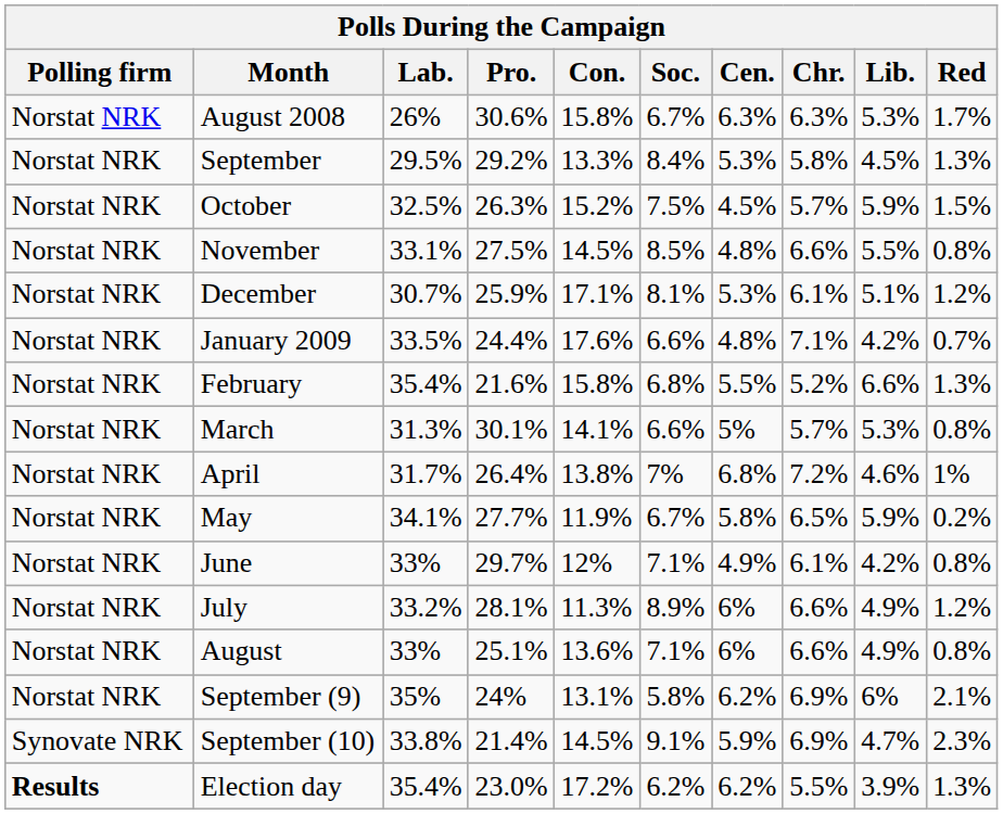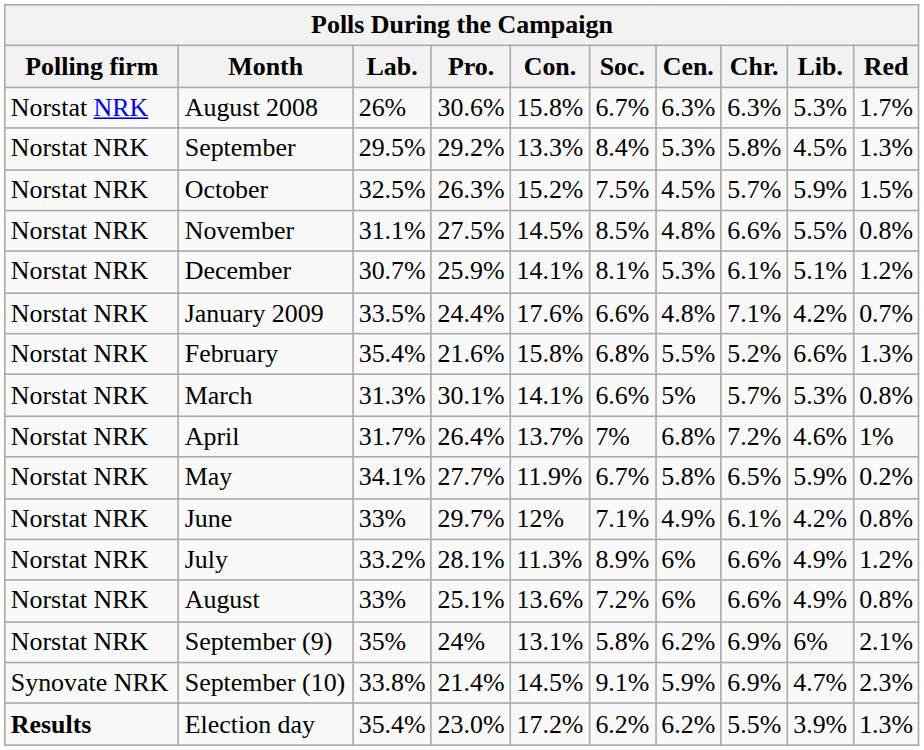November | Lab.: 33.1% -> 31.1%
December | Con.: 17.1% -> 14.1%
April | Con.: 13.8% -> 13.7%
August | Soc.: 7.1% -> 7.2%
